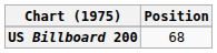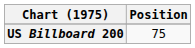US Billboard 200 | Position: 68 -> 75
